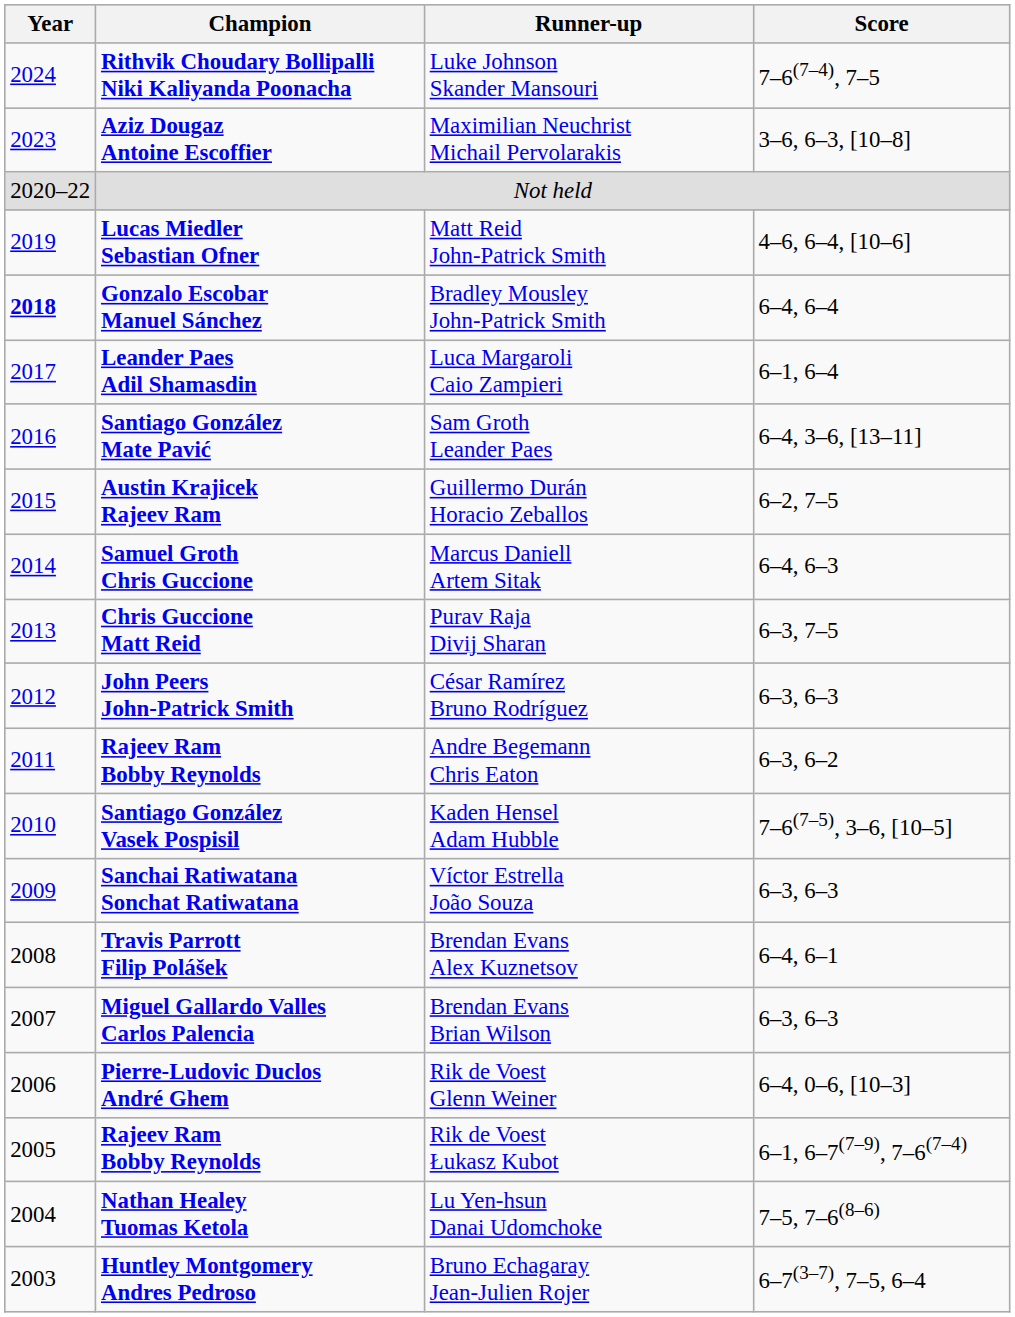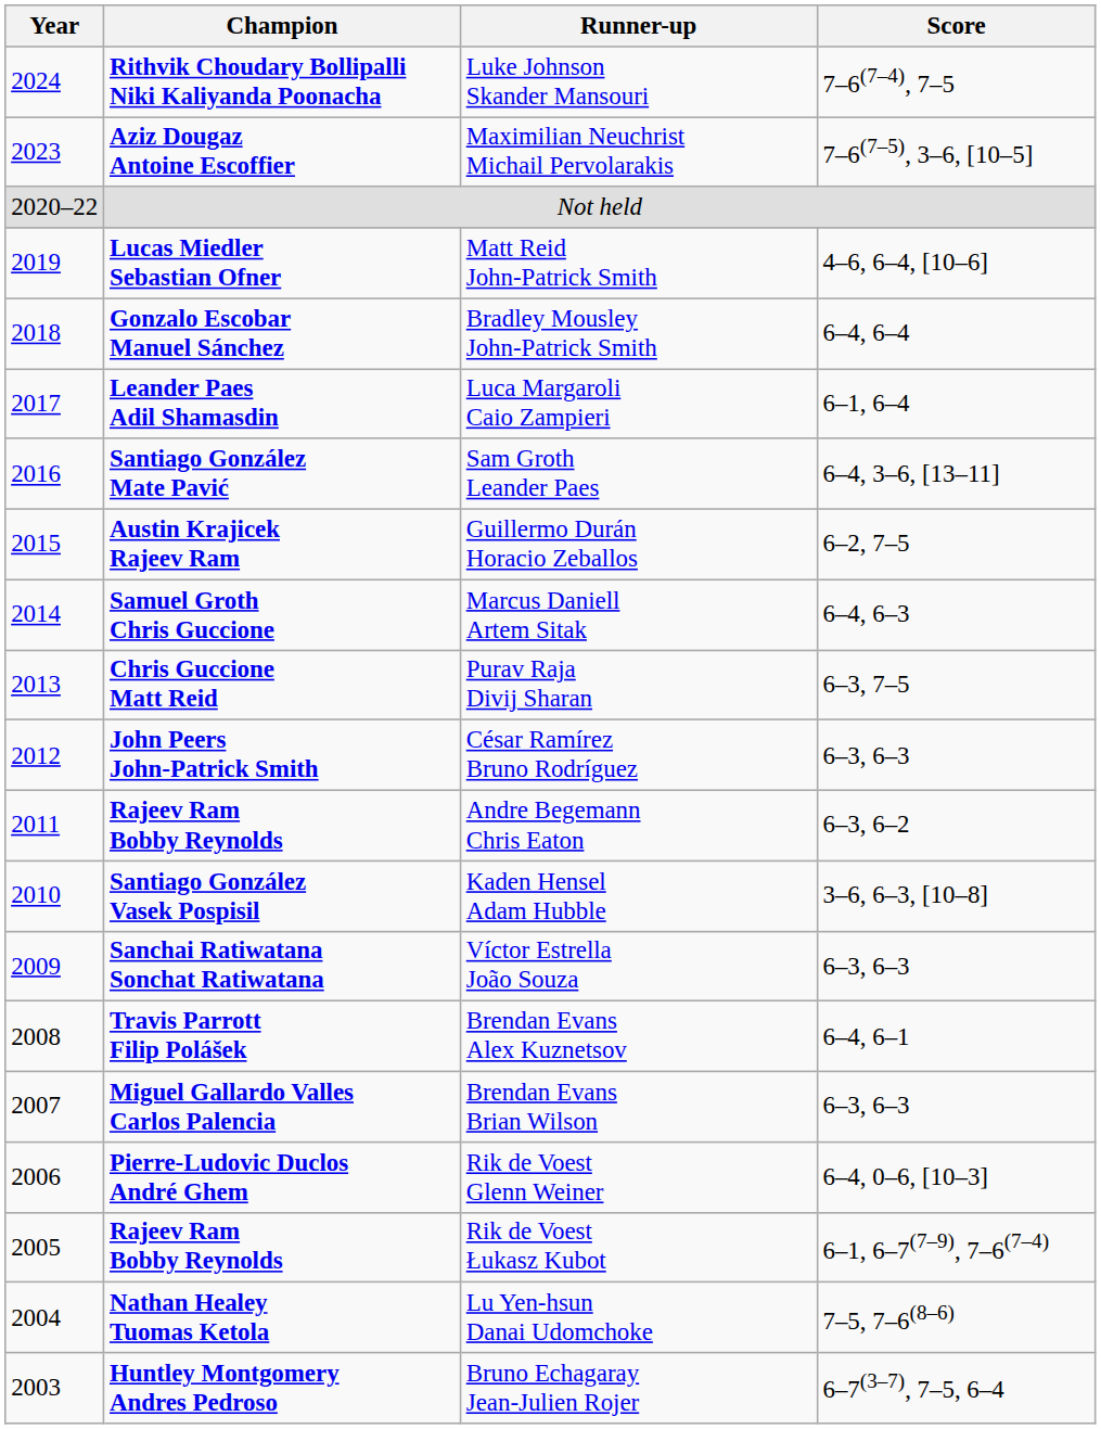Maximilian Neuchrist Michail Pervolarakis | Score: 3–6, 6–3, [10–8] -> 7–6(7–5), 3–6, [10–5]
Bradley Mousley John-Patrick Smith | Year: bold -> normal
Kaden Hensel Adam Hubble | Score: 7–6(7–5), 3–6, [10–5] -> 3–6, 6–3, [10–8]
